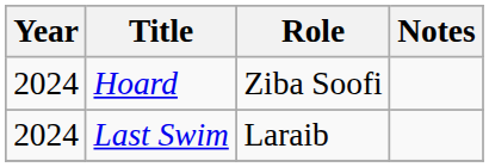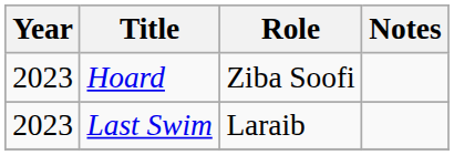Hoard | Year: 2024 -> 2023
Last Swim | Year: 2024 -> 2023
